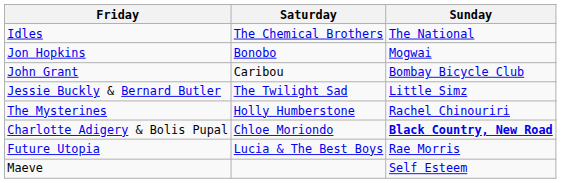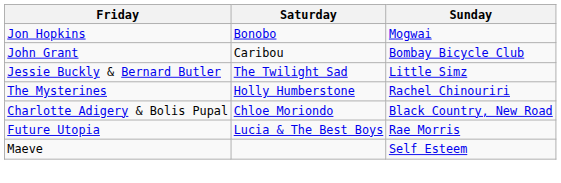- row: Idles | The Chemical Brothers | The National
Charlotte Adigery & Bolis Pupal | Sunday: bold -> normal
